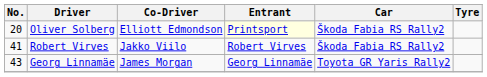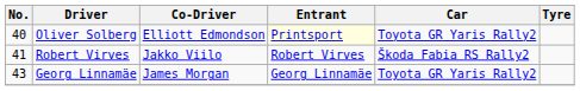Oliver Solberg | No.: 20 -> 40
Oliver Solberg | Car: Škoda Fabia RS Rally2 -> Toyota GR Yaris Rally2
